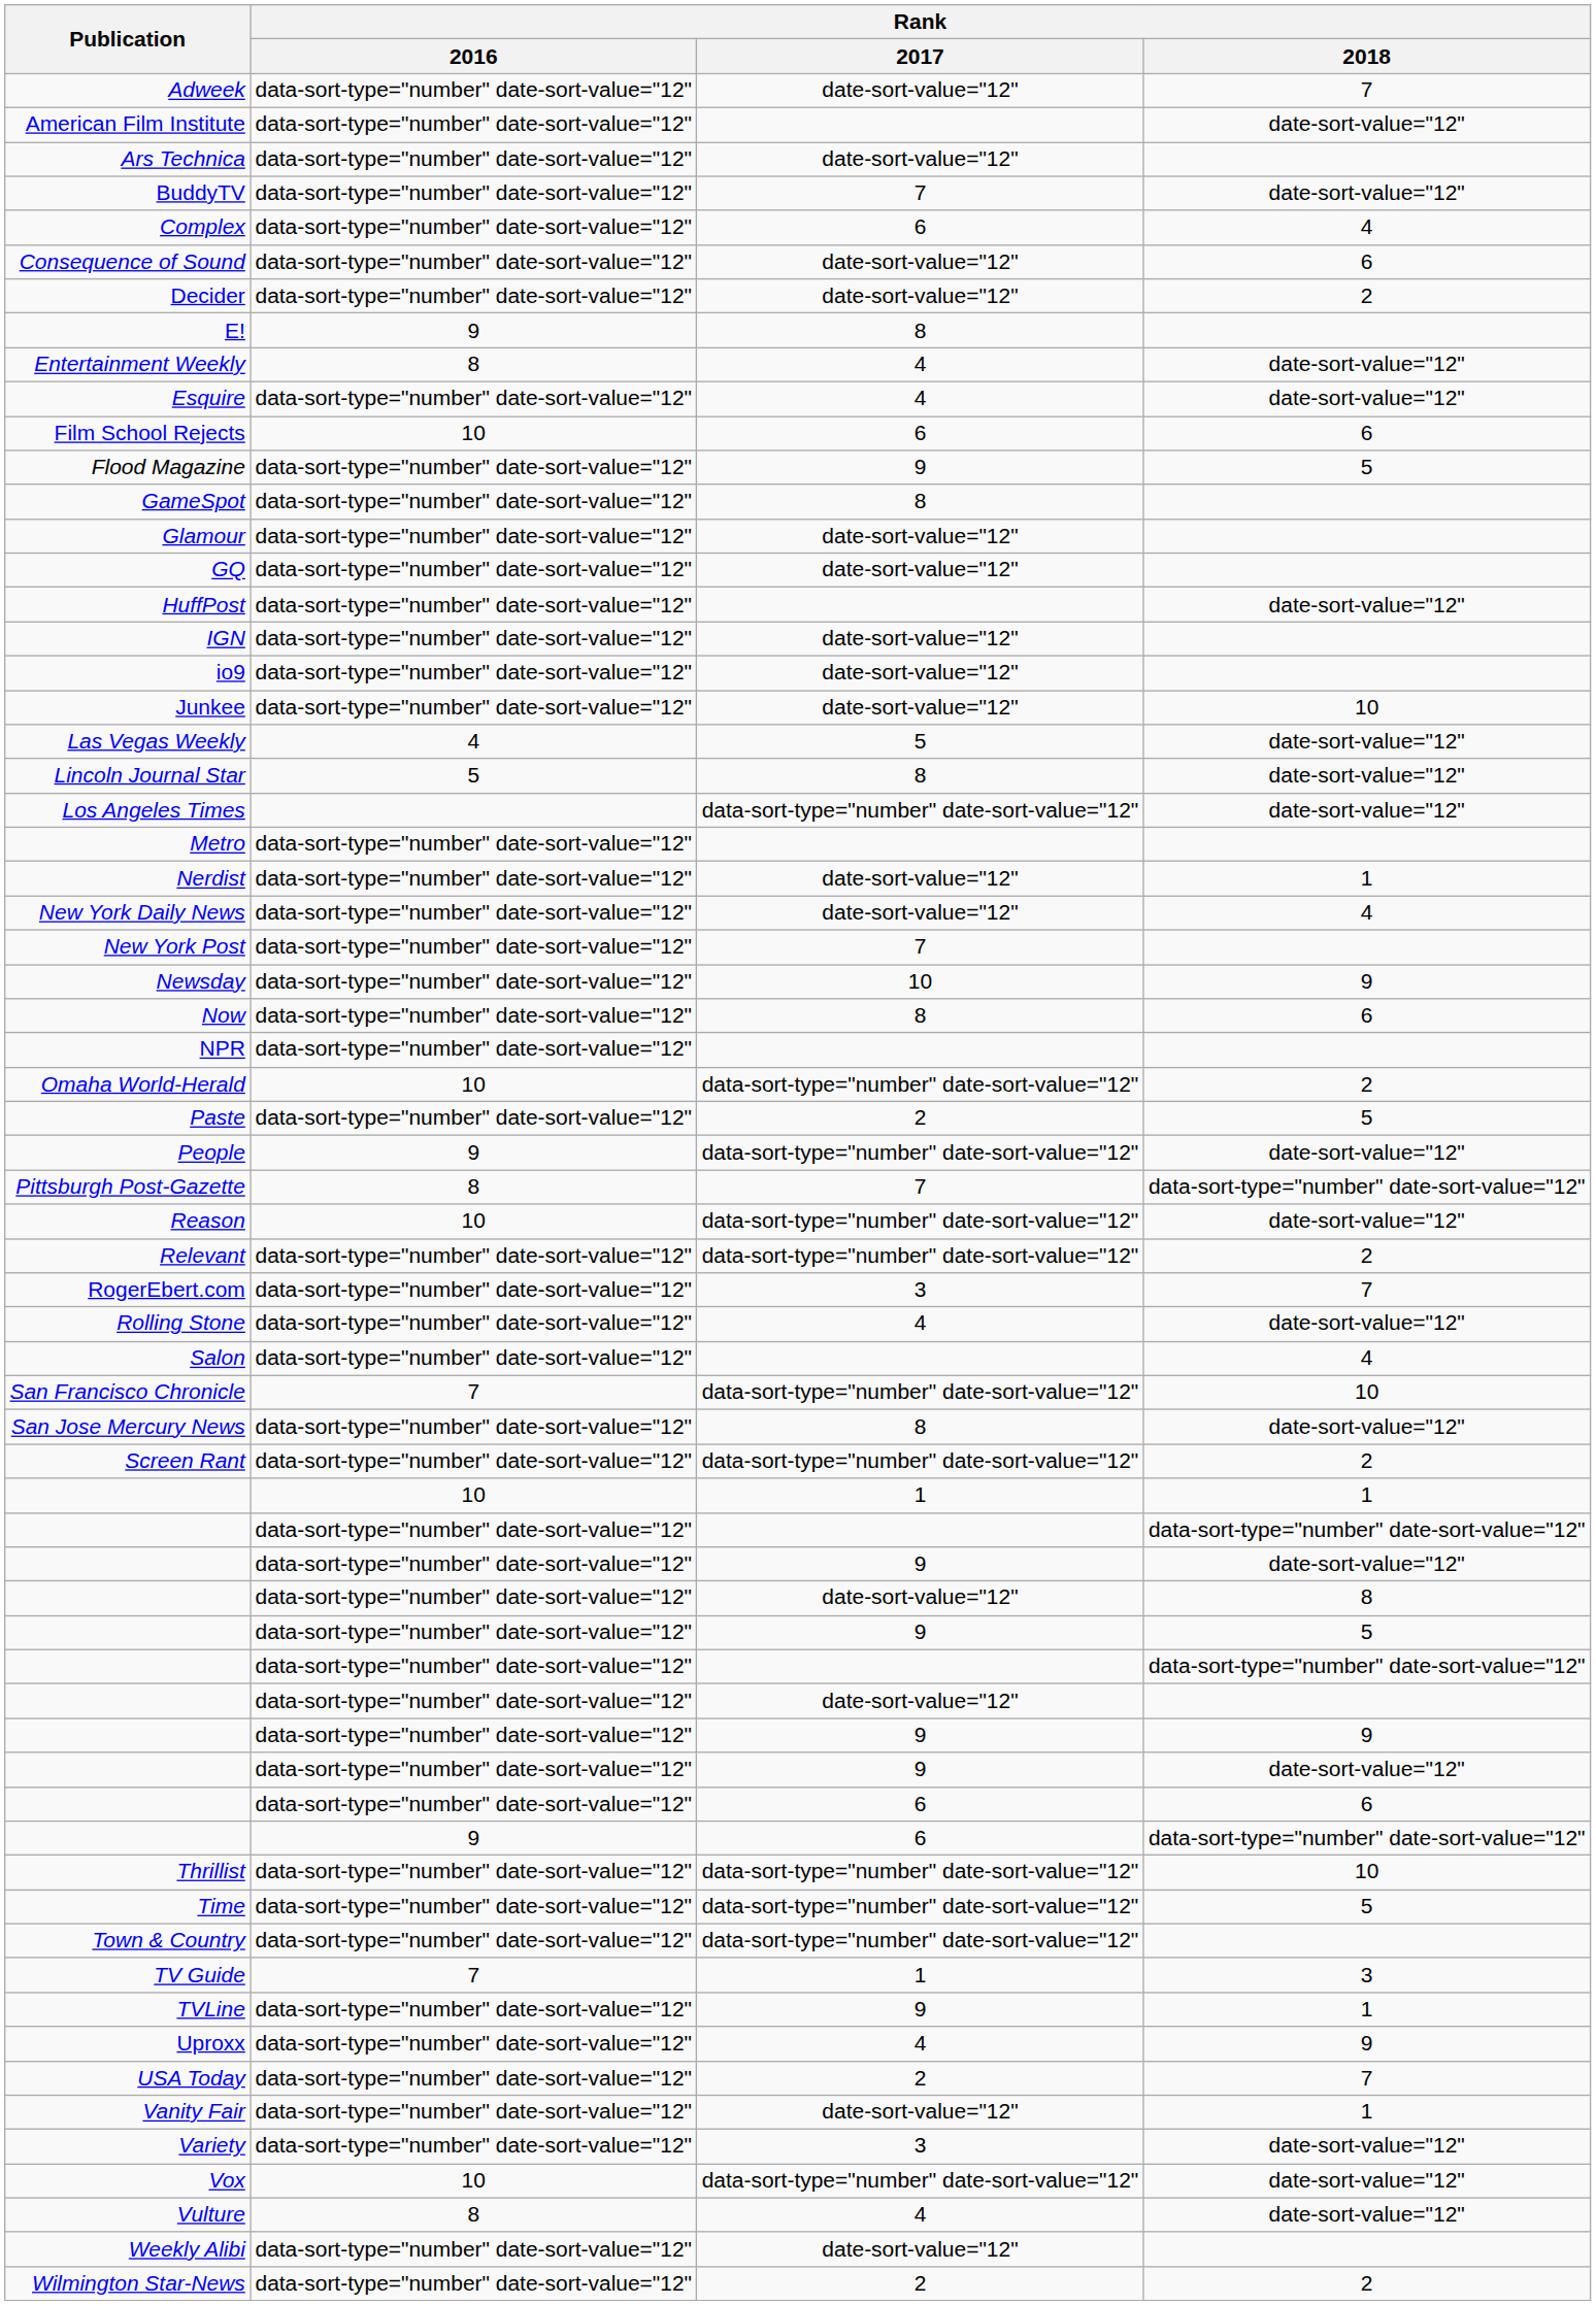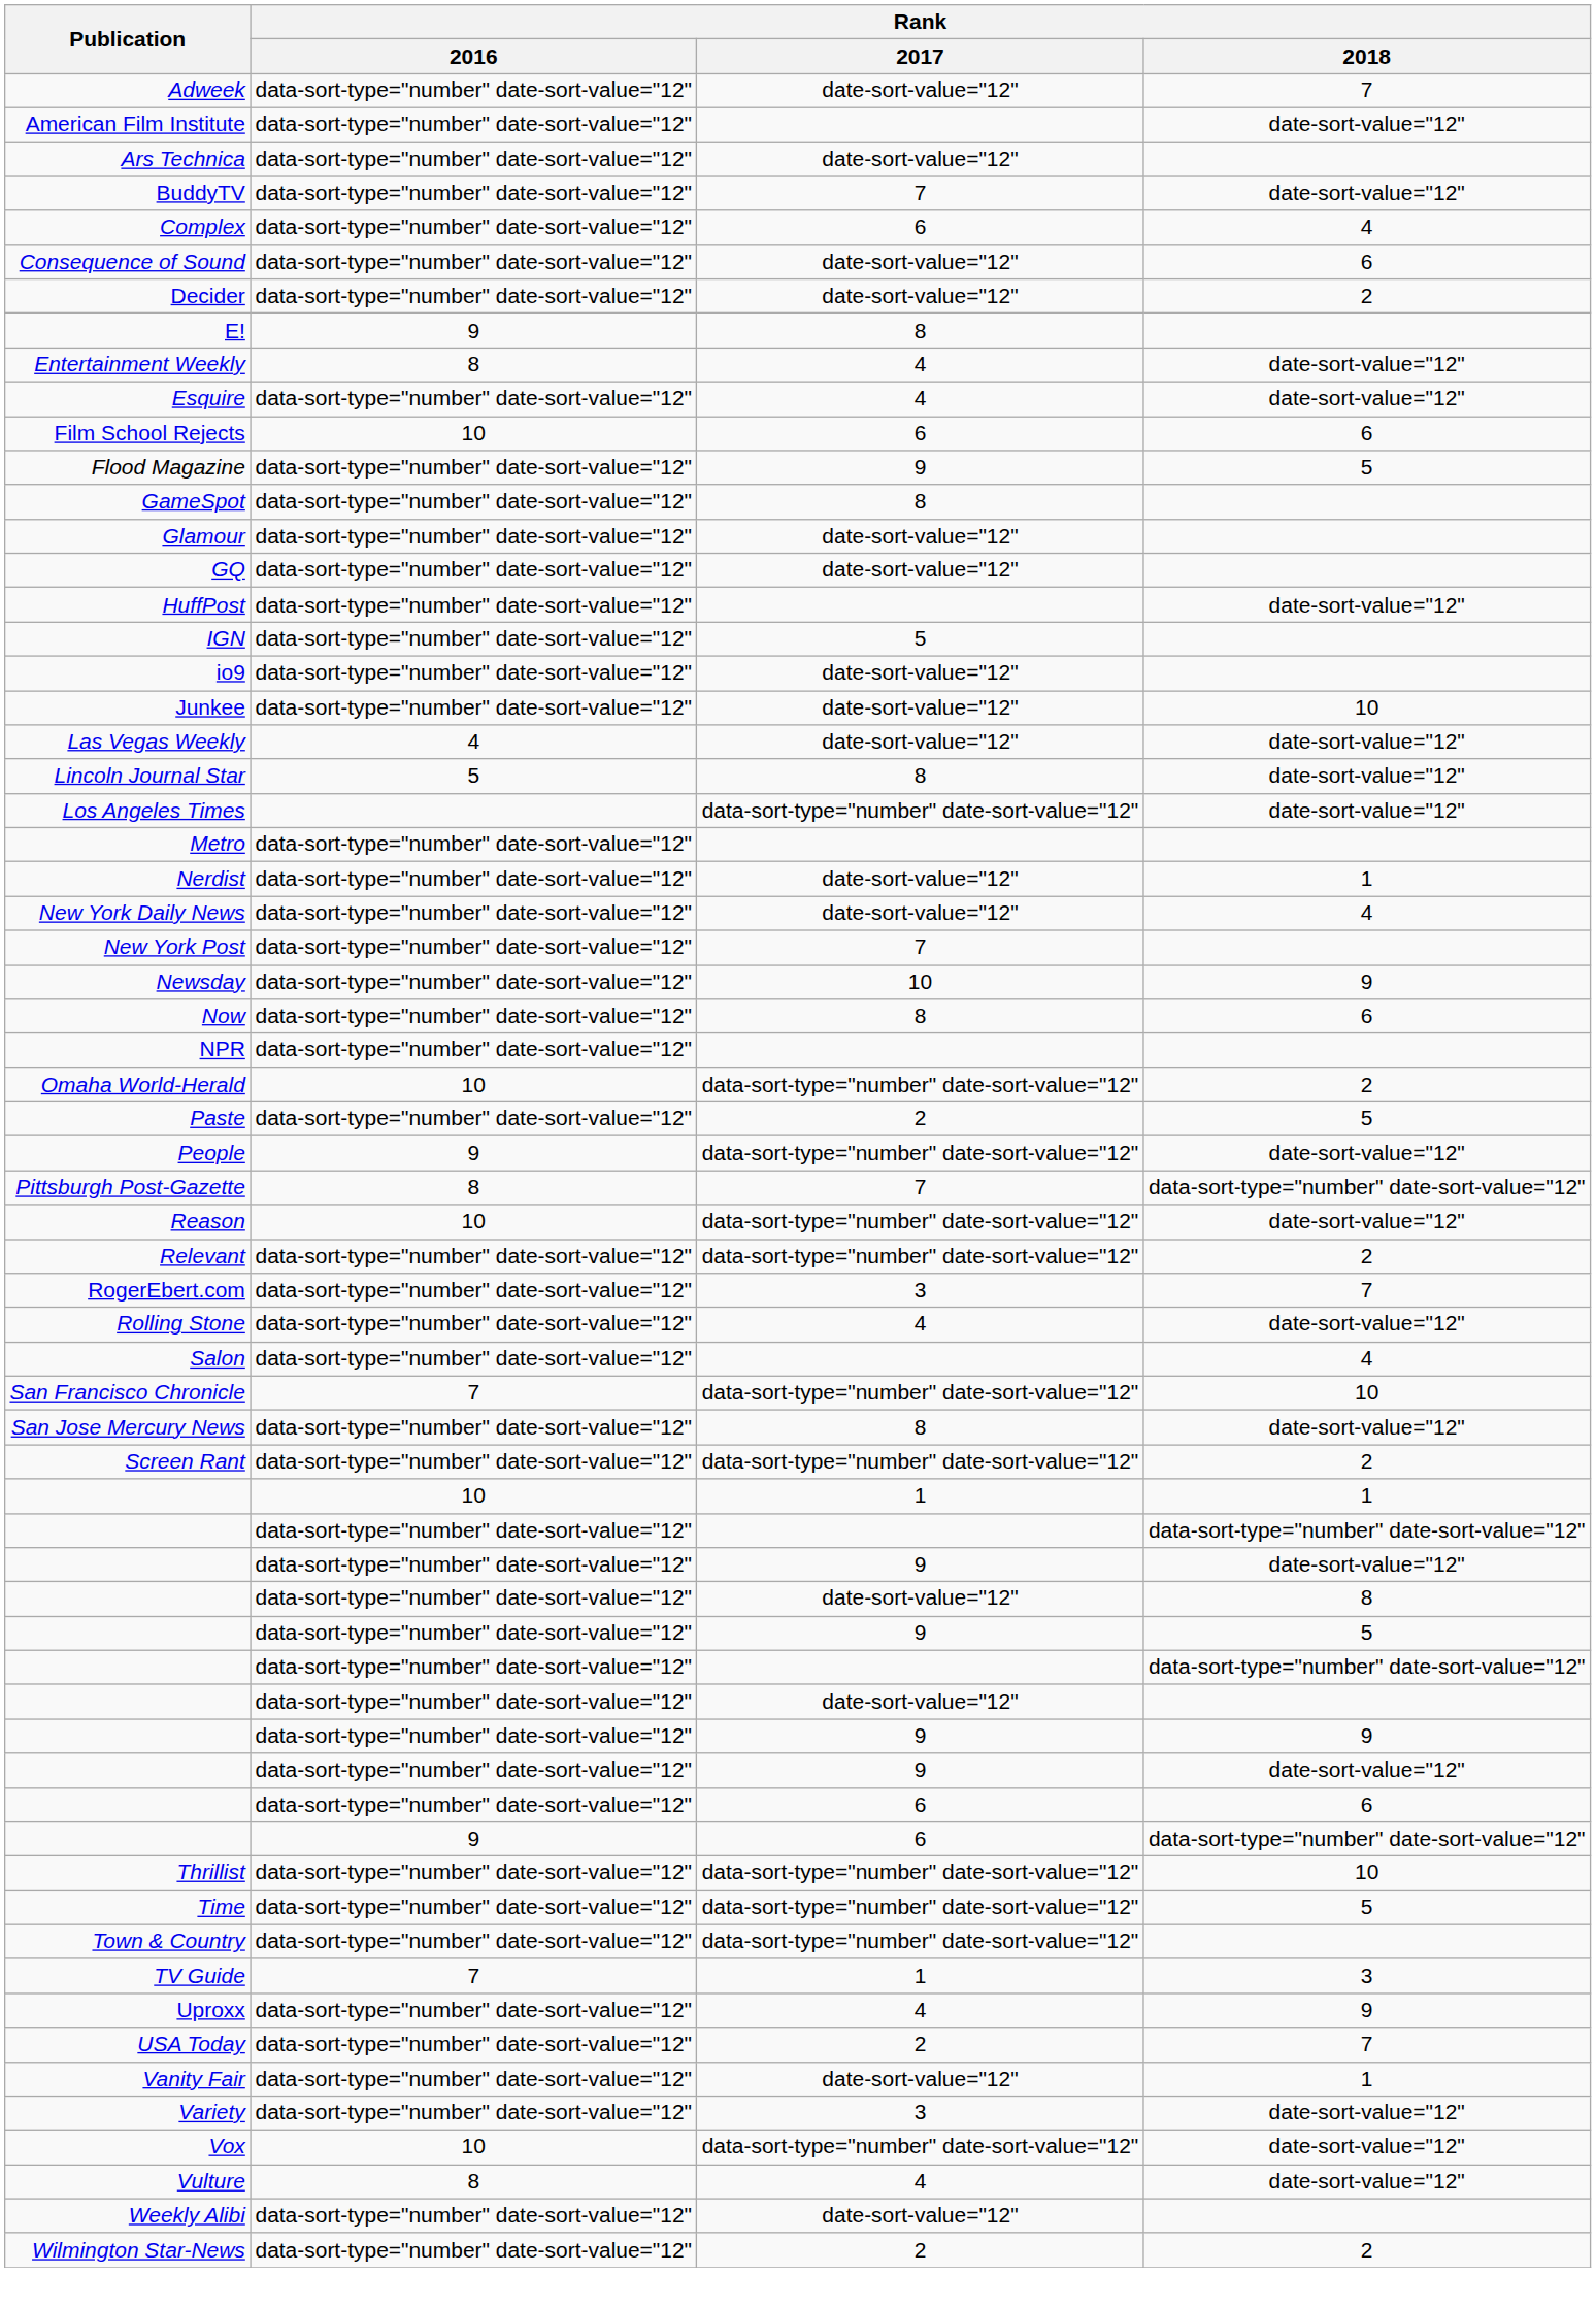IGN | Rank / 2017: date-sort-value="12" -> 5
Las Vegas Weekly | Rank / 2017: 5 -> date-sort-value="12"
- row: TVLine | data-sort-type="number" date-sort-value="12" | 9 | 1
